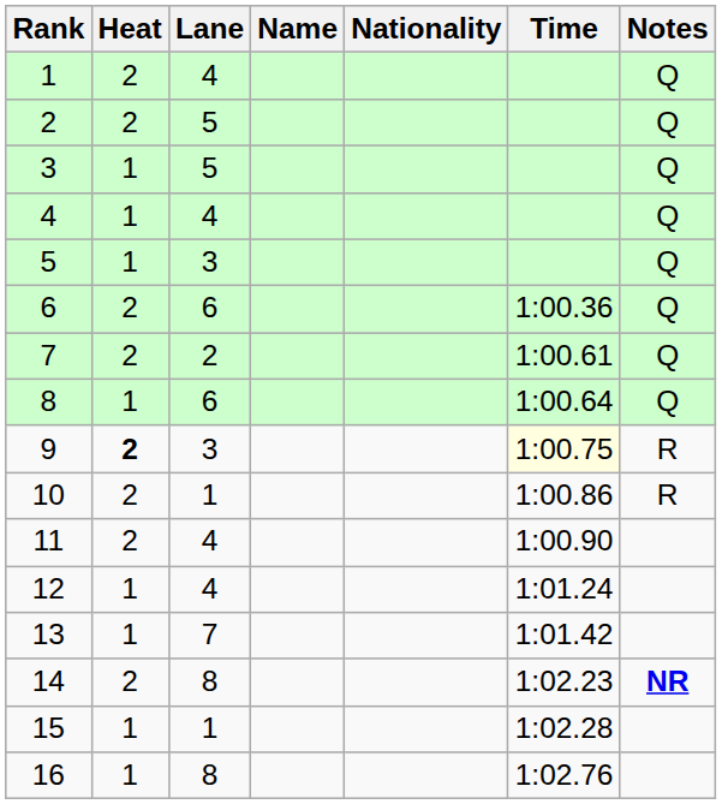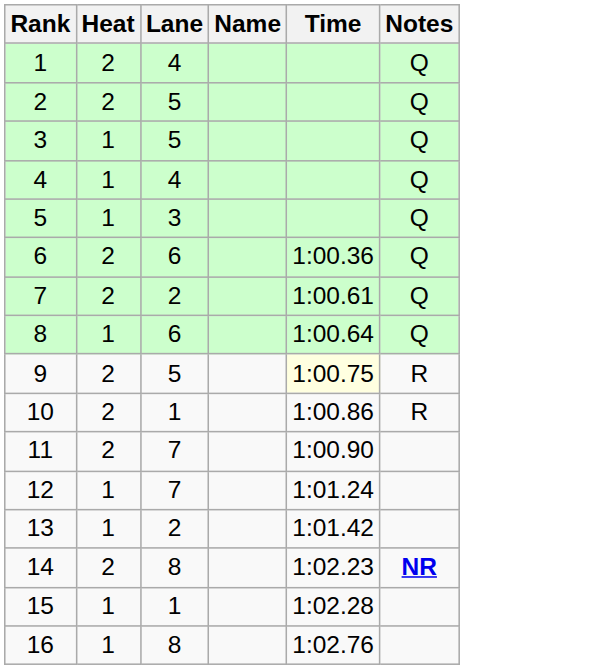- column: Nationality
9 | Heat: bold -> normal
9 | Lane: 3 -> 5
11 | Lane: 4 -> 7
12 | Lane: 4 -> 7
13 | Lane: 7 -> 2
